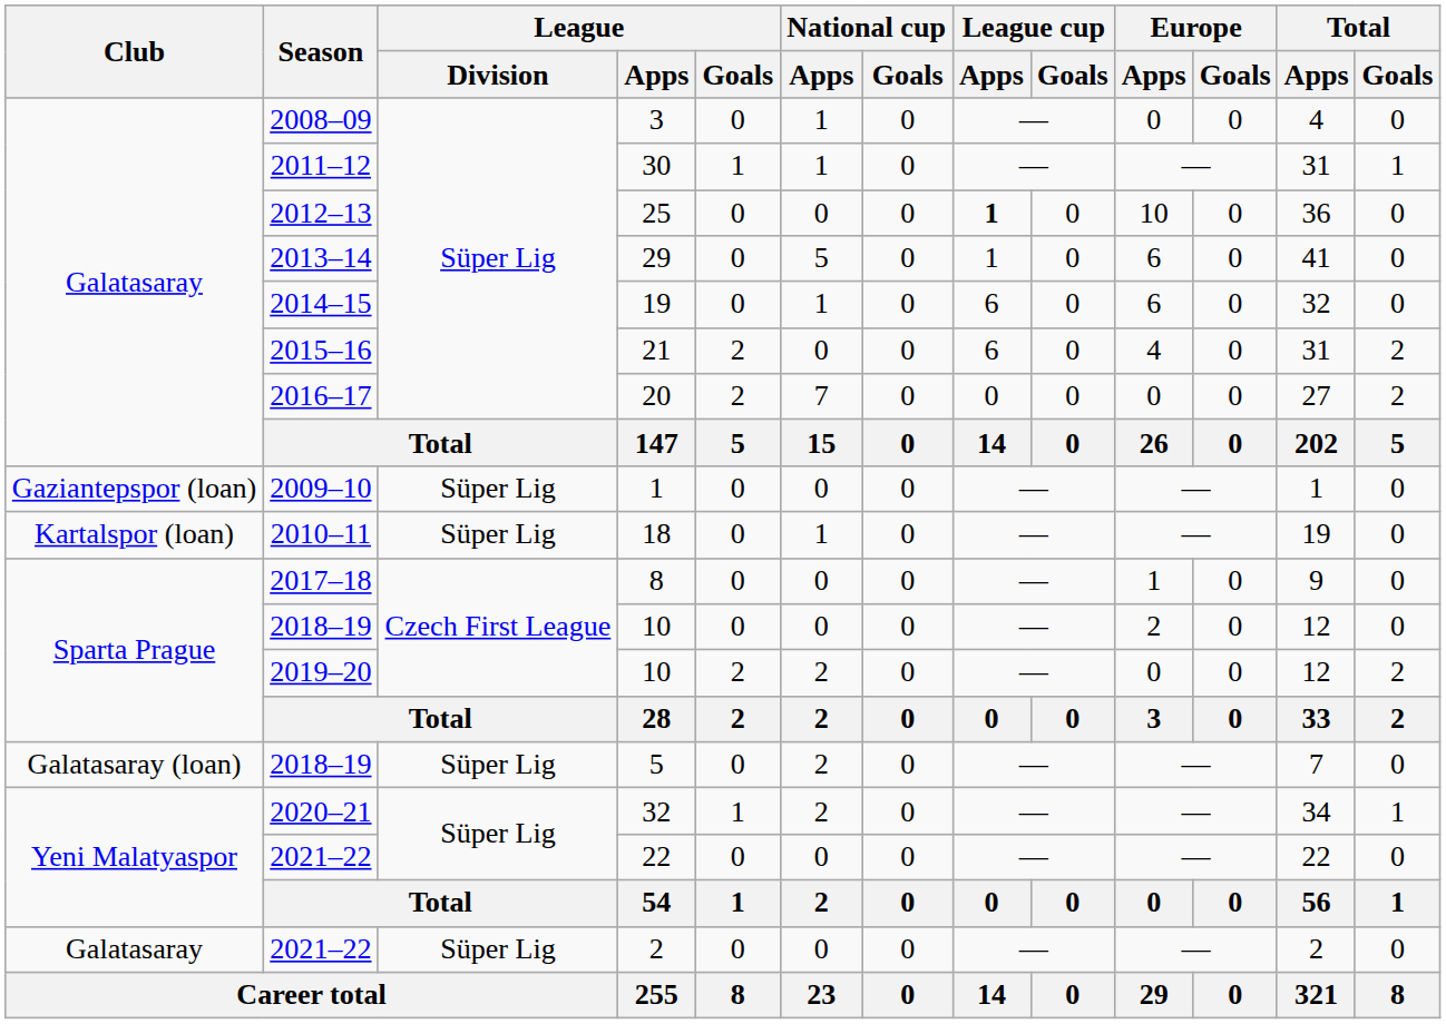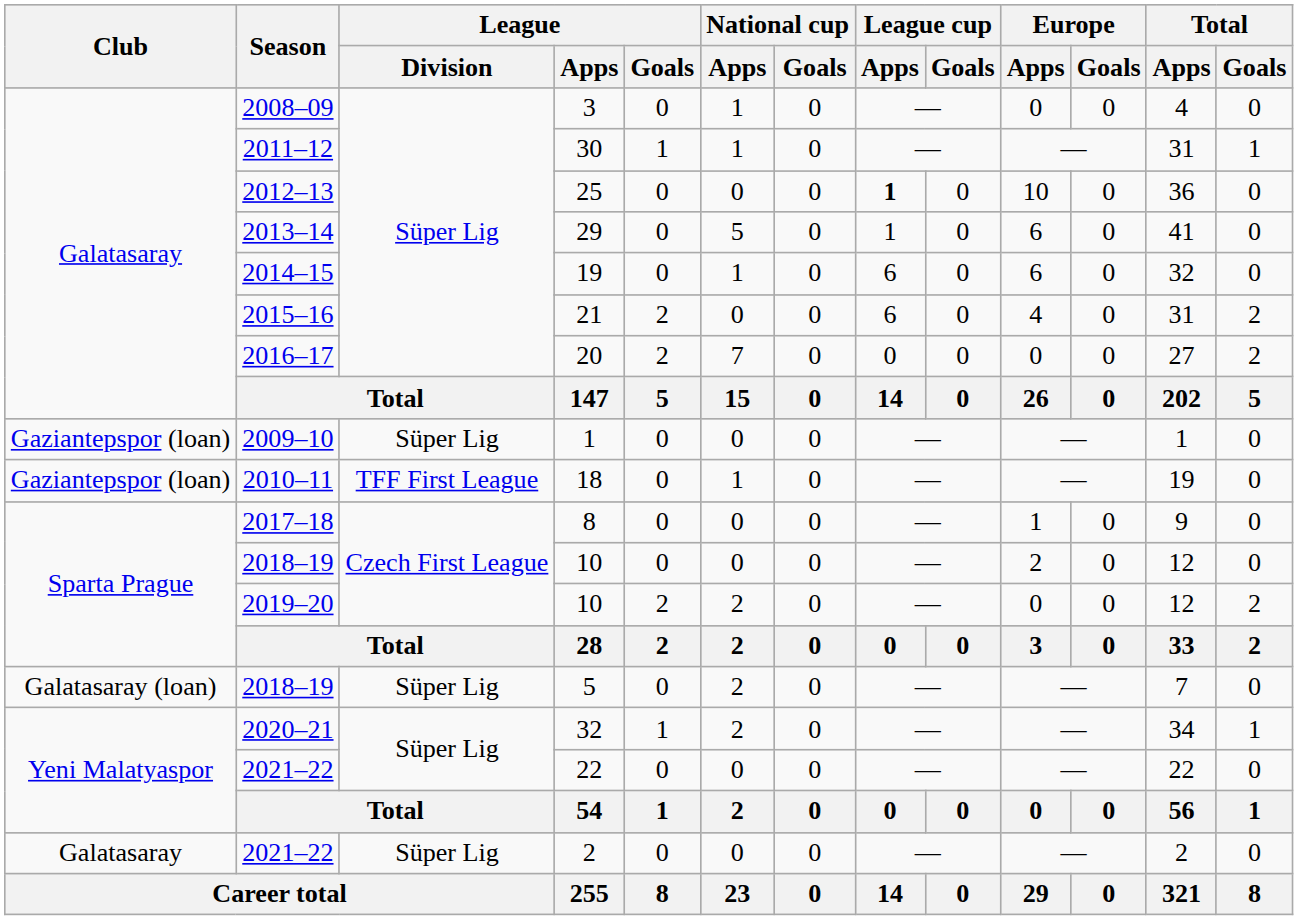18 | Club: Kartalspor (loan) -> Gaziantepspor (loan)
18 | League / Division: Süper Lig -> TFF First League
